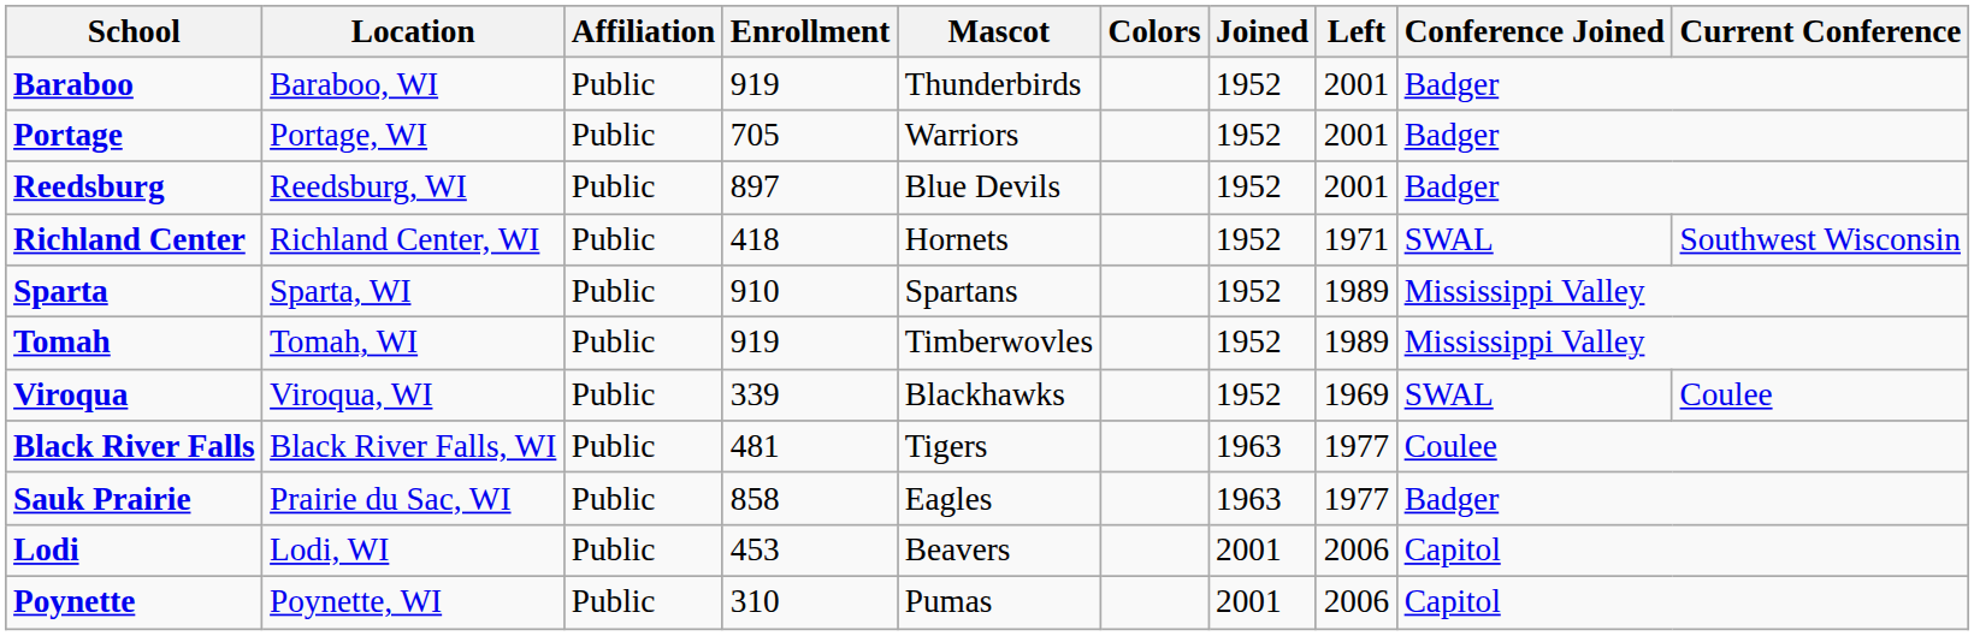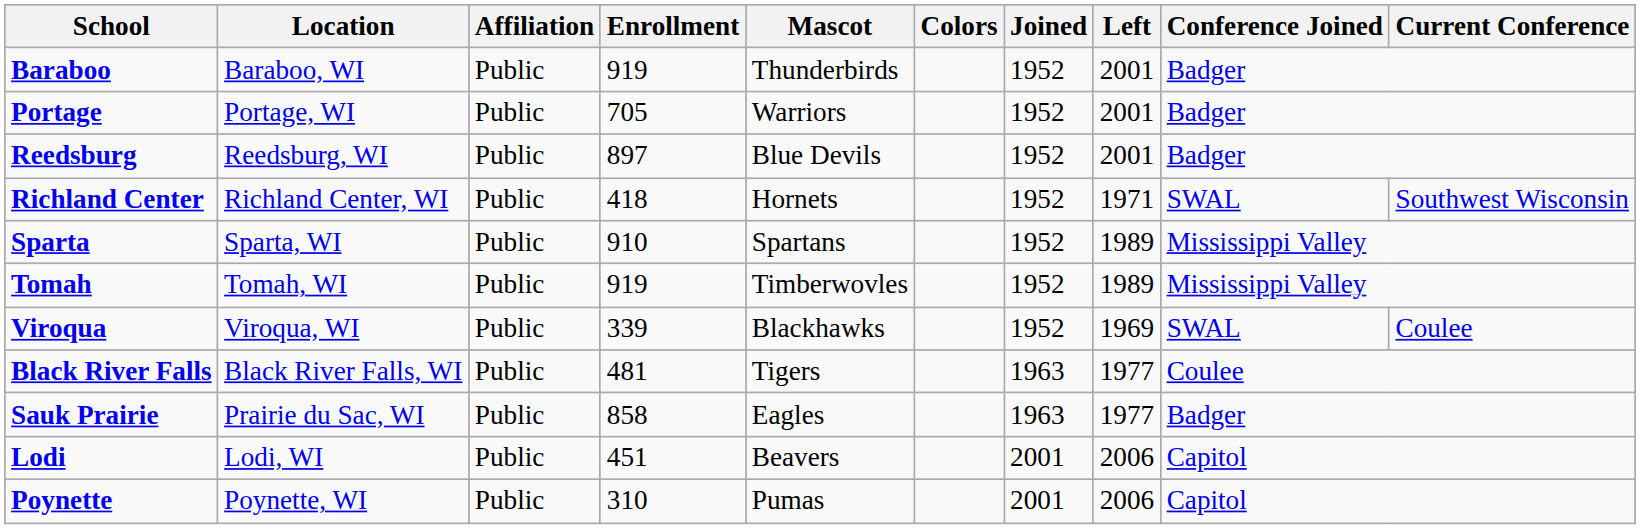Lodi | Enrollment: 453 -> 451
